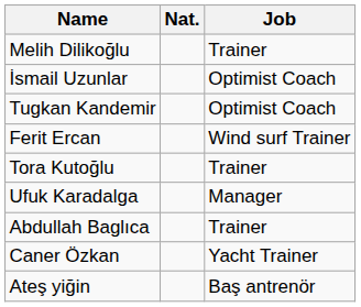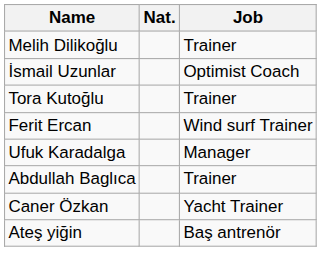- row: Tugkan Kandemir | Optimist Coach
rows swapped: Ferit Ercan <-> Tora Kutoğlu
